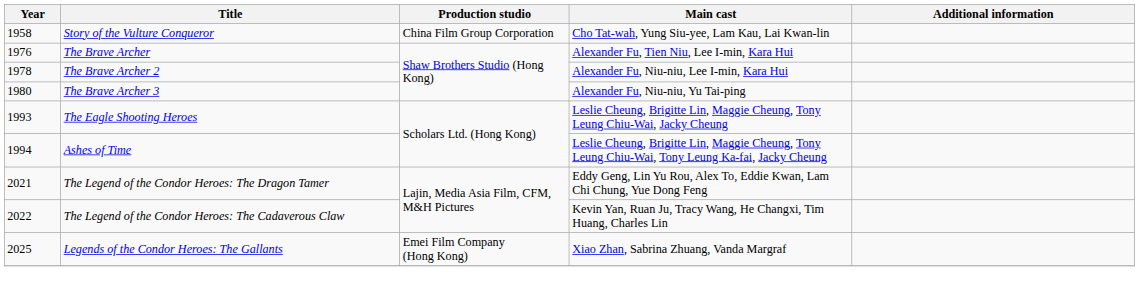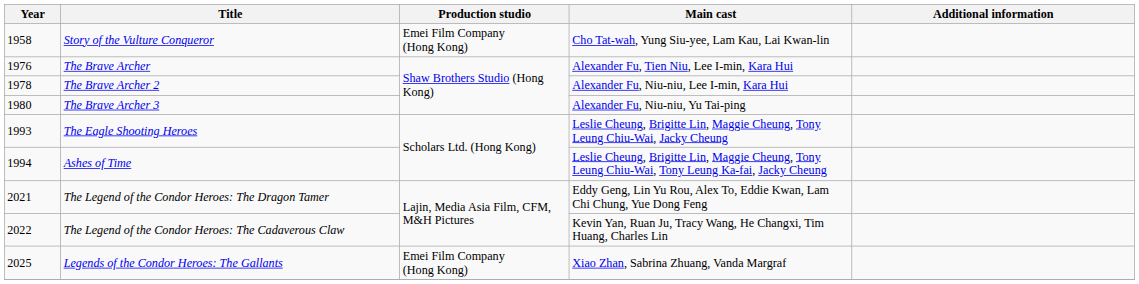Story of the Vulture Conqueror | Production studio: China Film Group Corporation -> Emei Film Company (Hong Kong)
